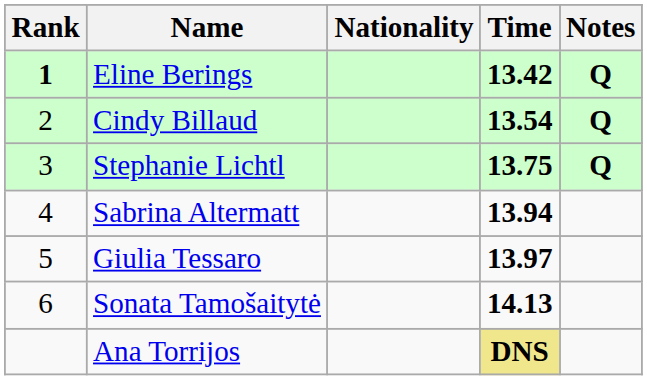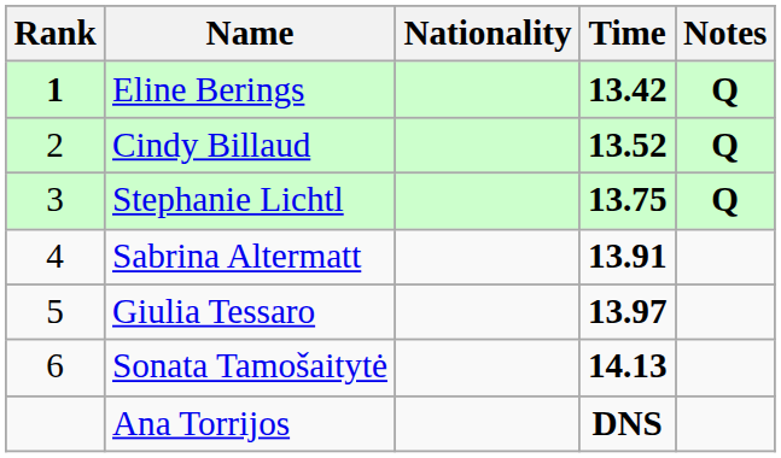Cindy Billaud | Time: 13.54 -> 13.52
Sabrina Altermatt | Time: 13.94 -> 13.91
Ana Torrijos | Time: khaki background -> no background
